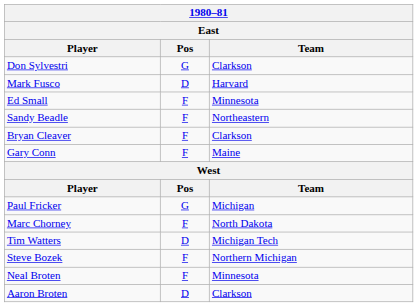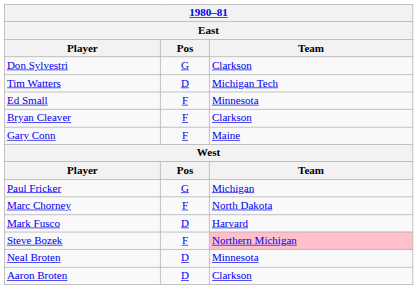rows swapped: Mark Fusco <-> Tim Watters
- row: Sandy Beadle | F | Northeastern
Steve Bozek | Team: no background -> pink background
Neal Broten | Pos: F -> D
